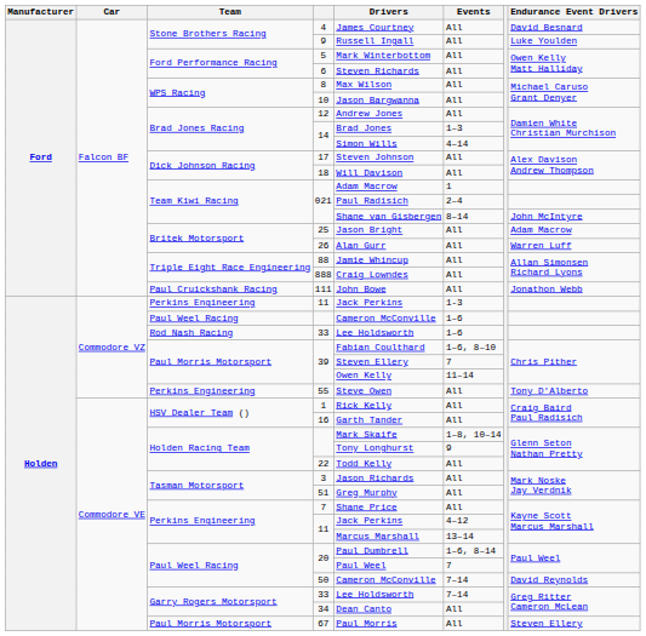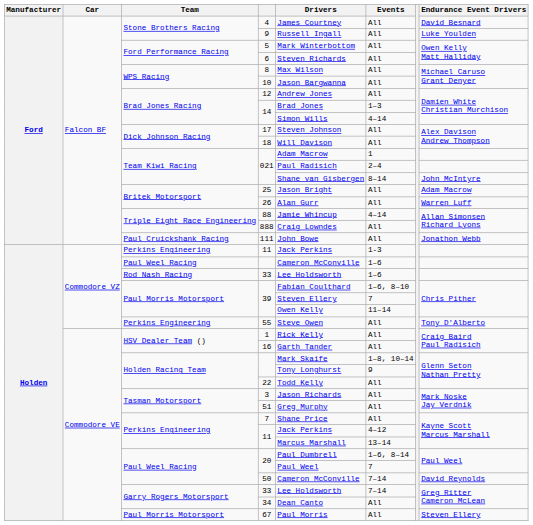88 | Events: All -> 4–14
